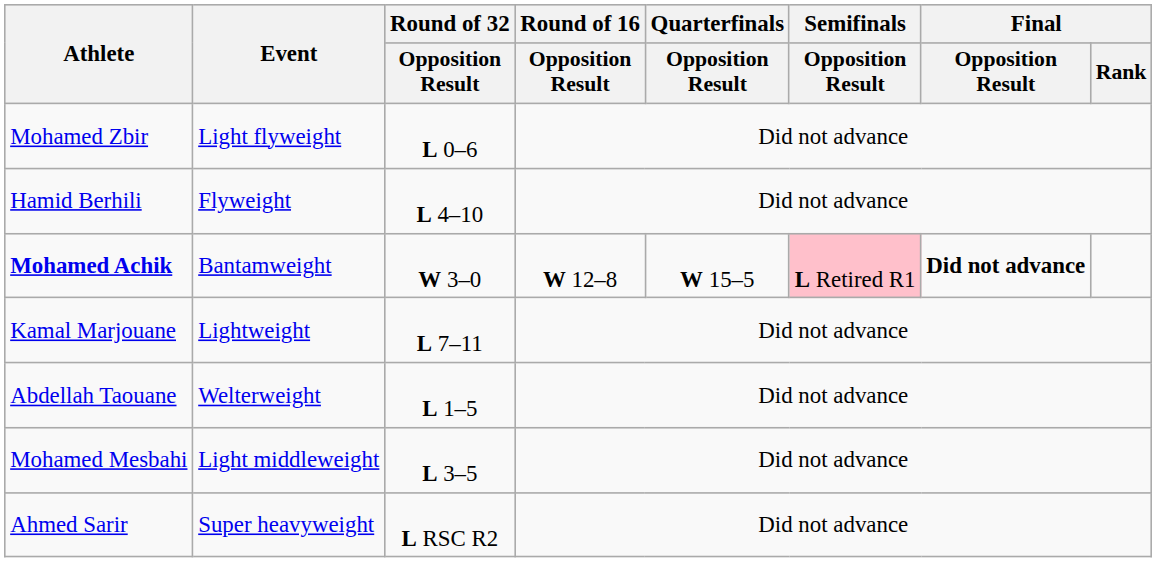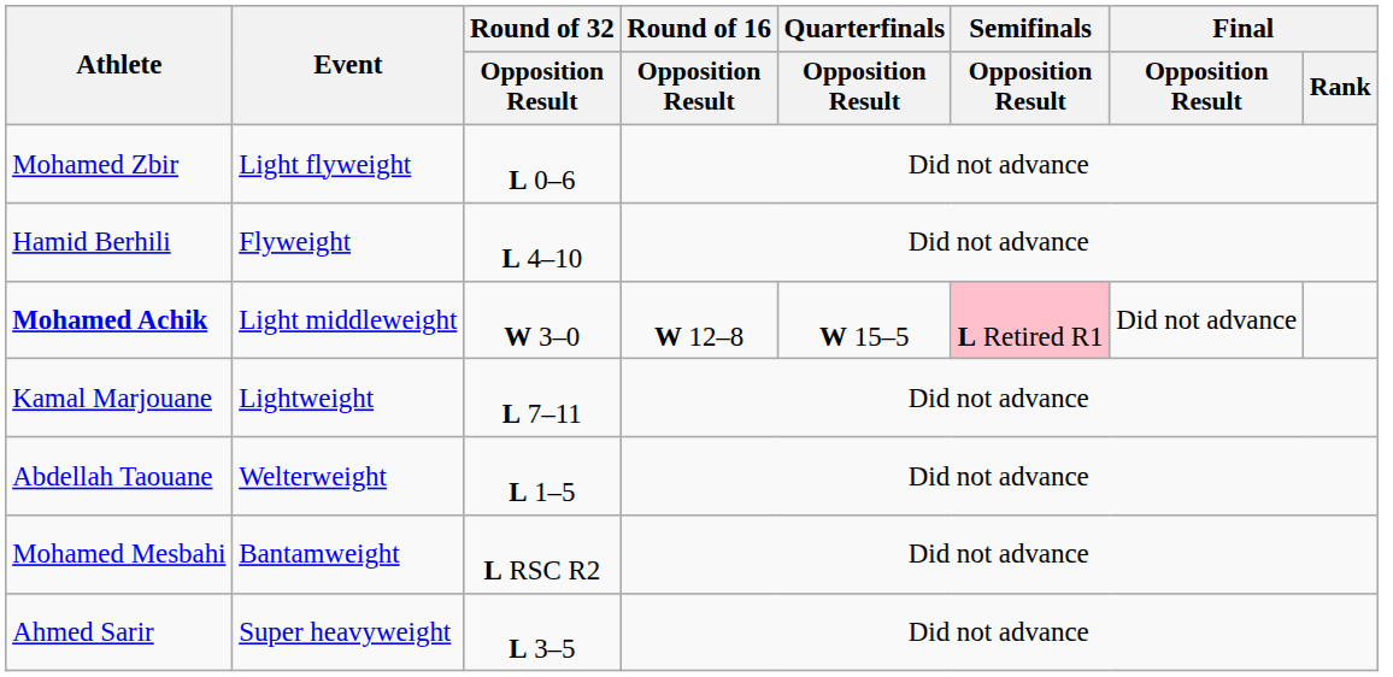Mohamed Achik | Event: Bantamweight -> Light middleweight
Mohamed Achik | Final / Opposition Result: bold -> normal
Mohamed Mesbahi | Event: Light middleweight -> Bantamweight
Mohamed Mesbahi | Round of 32 / Opposition Result: L 3–5 -> L RSC R2
Ahmed Sarir | Round of 32 / Opposition Result: L RSC R2 -> L 3–5
